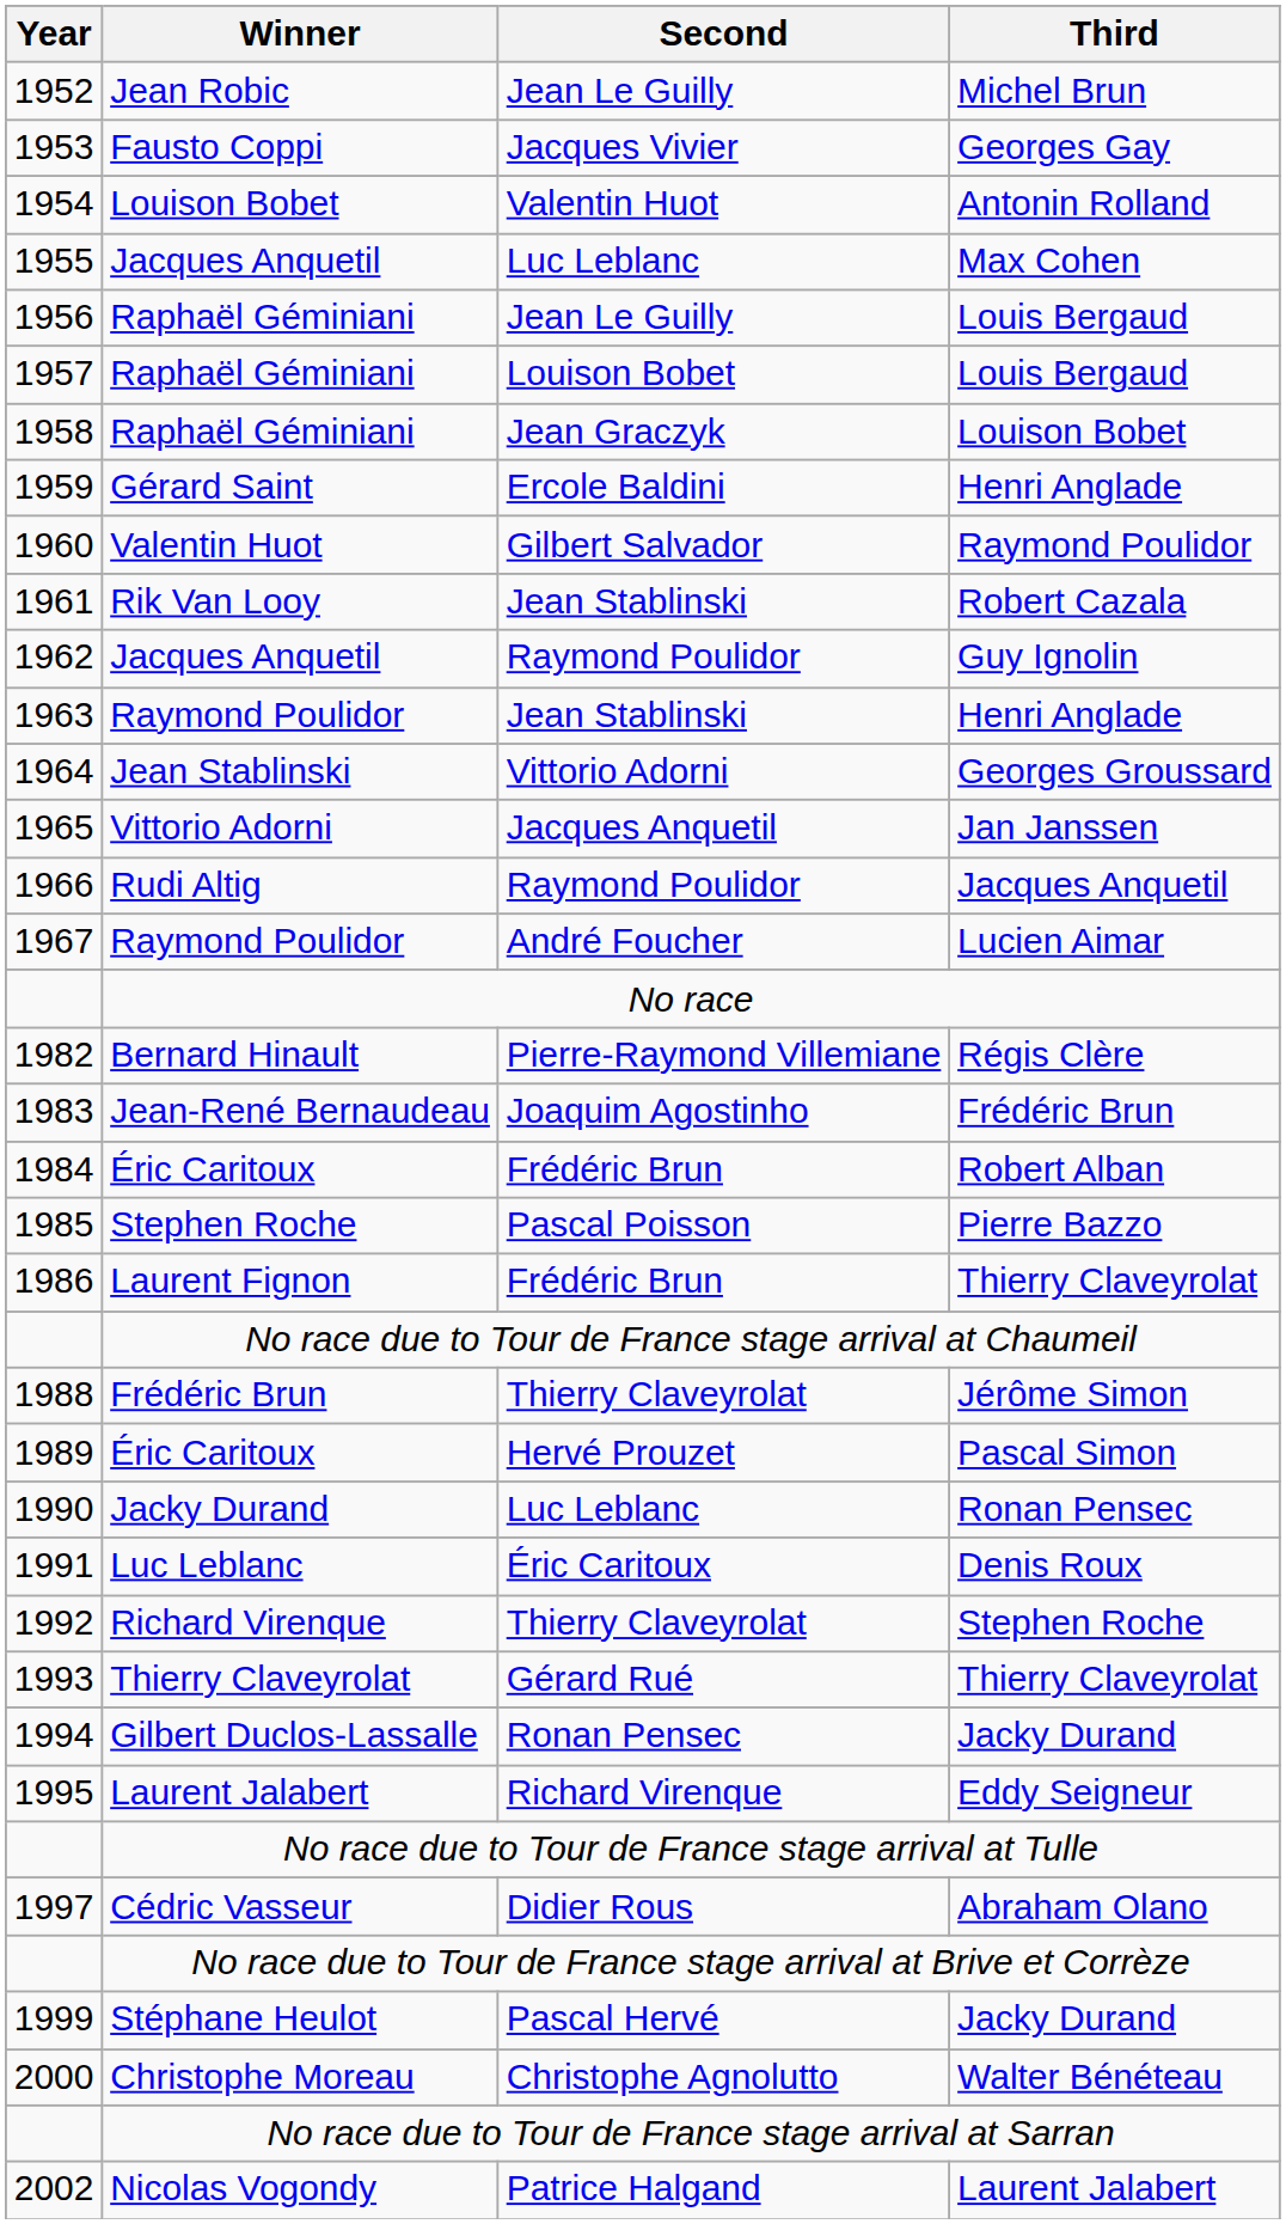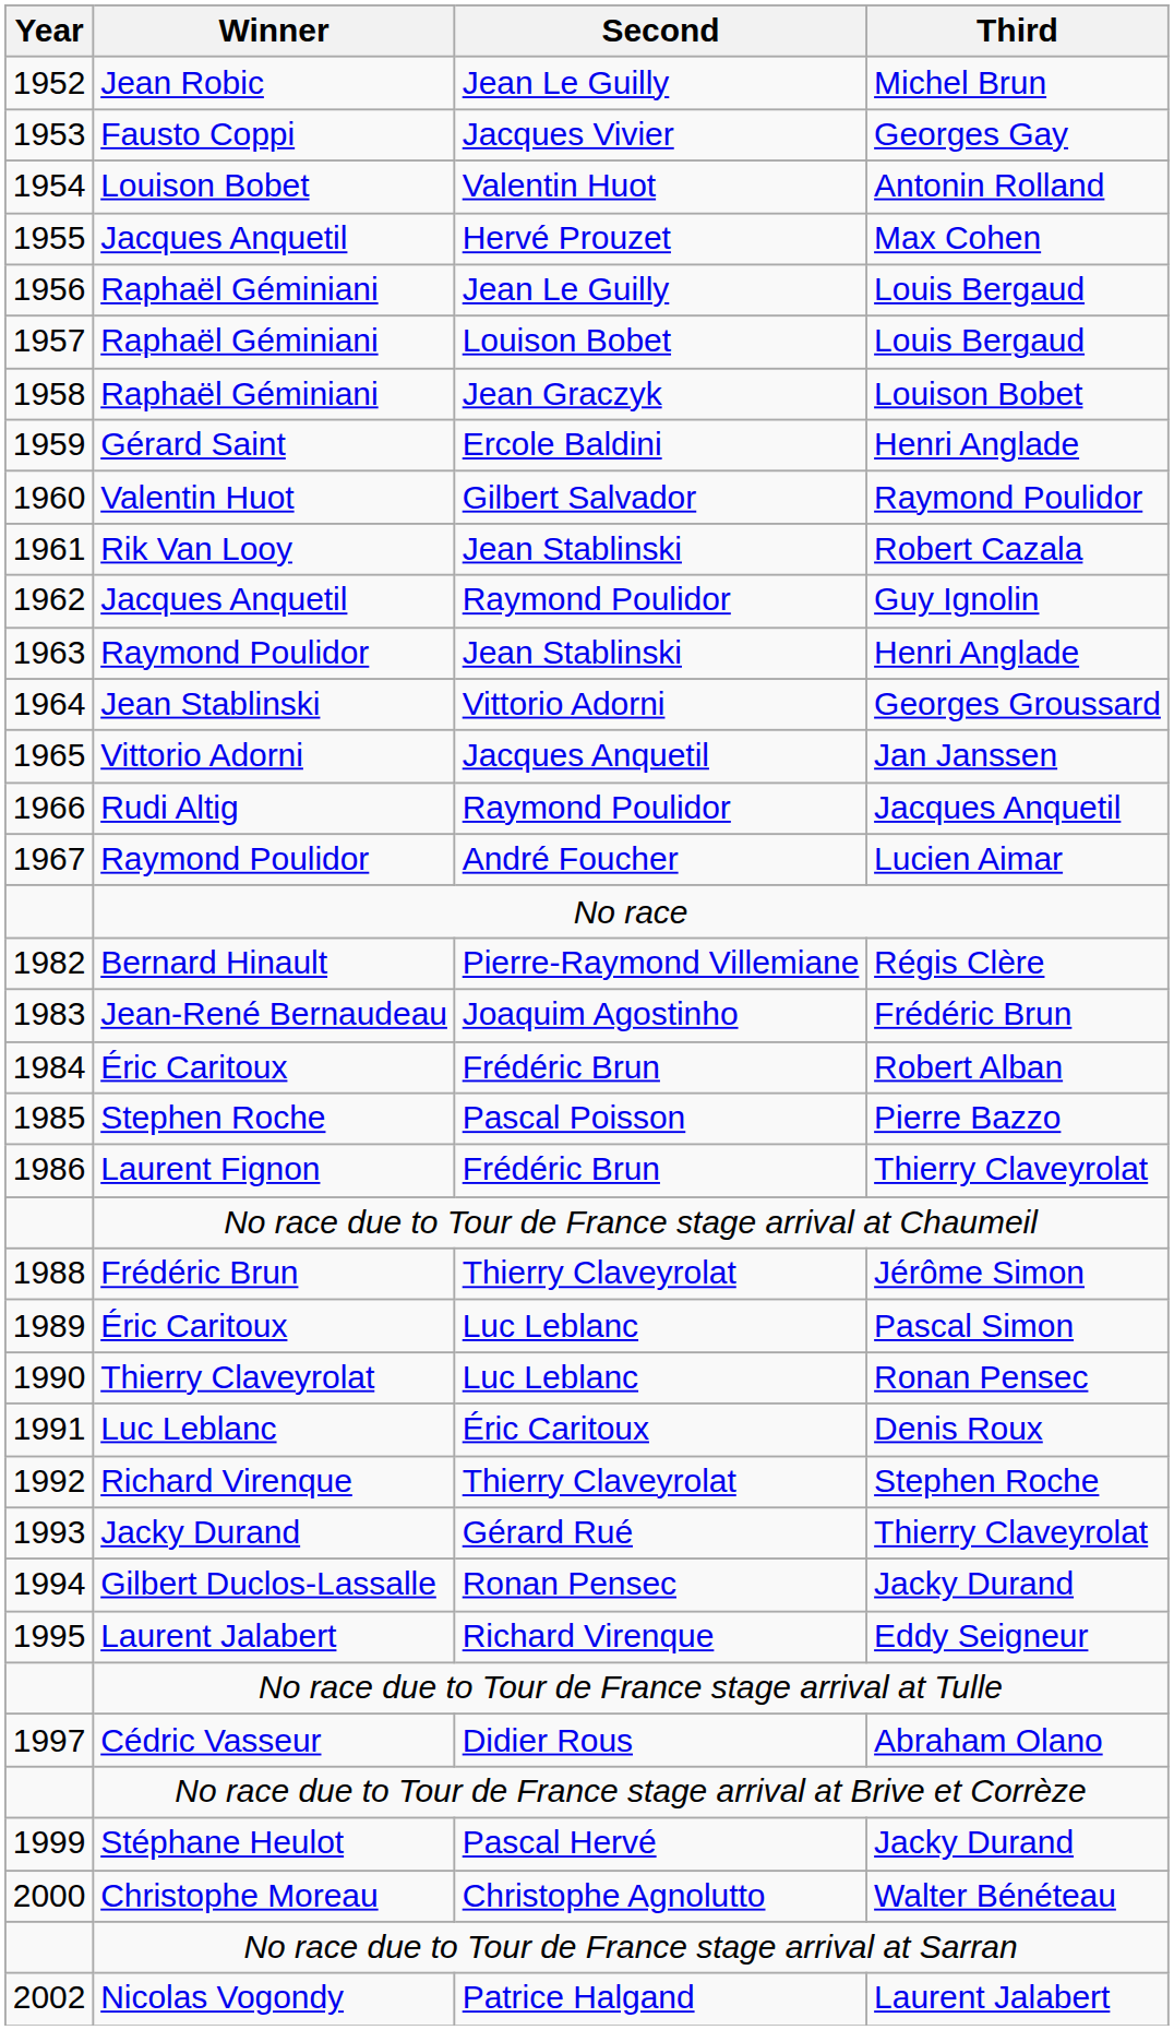1955 | Second: Luc Leblanc -> Hervé Prouzet
1989 | Second: Hervé Prouzet -> Luc Leblanc
1990 | Winner: Jacky Durand -> Thierry Claveyrolat
1993 | Winner: Thierry Claveyrolat -> Jacky Durand
